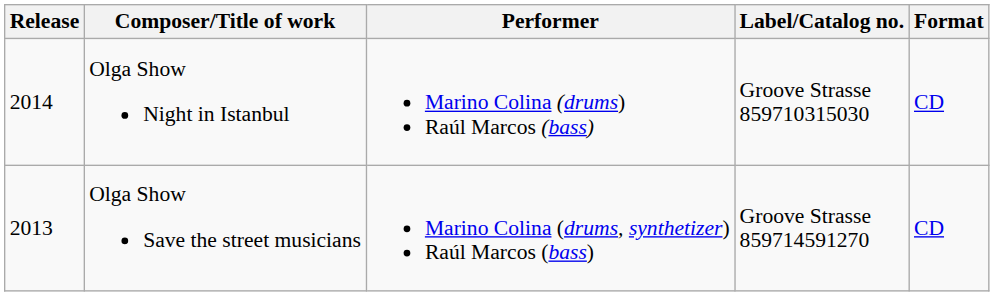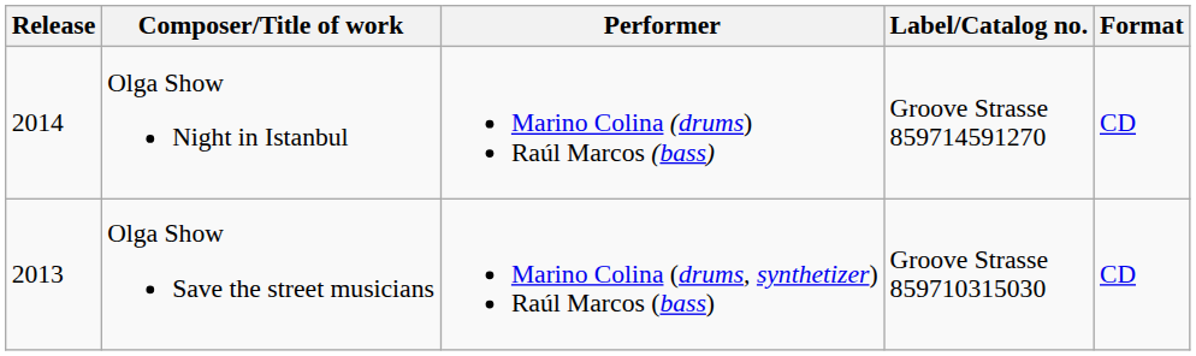Olga Show Night in Istanbul | Label/Catalog no.: Groove Strasse 859710315030 -> Groove Strasse 859714591270
Olga Show Save the street musicians | Label/Catalog no.: Groove Strasse 859714591270 -> Groove Strasse 859710315030
